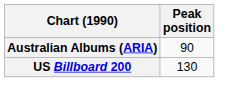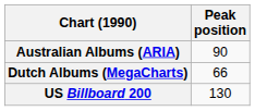+ row: Dutch Albums (MegaCharts) | 66
